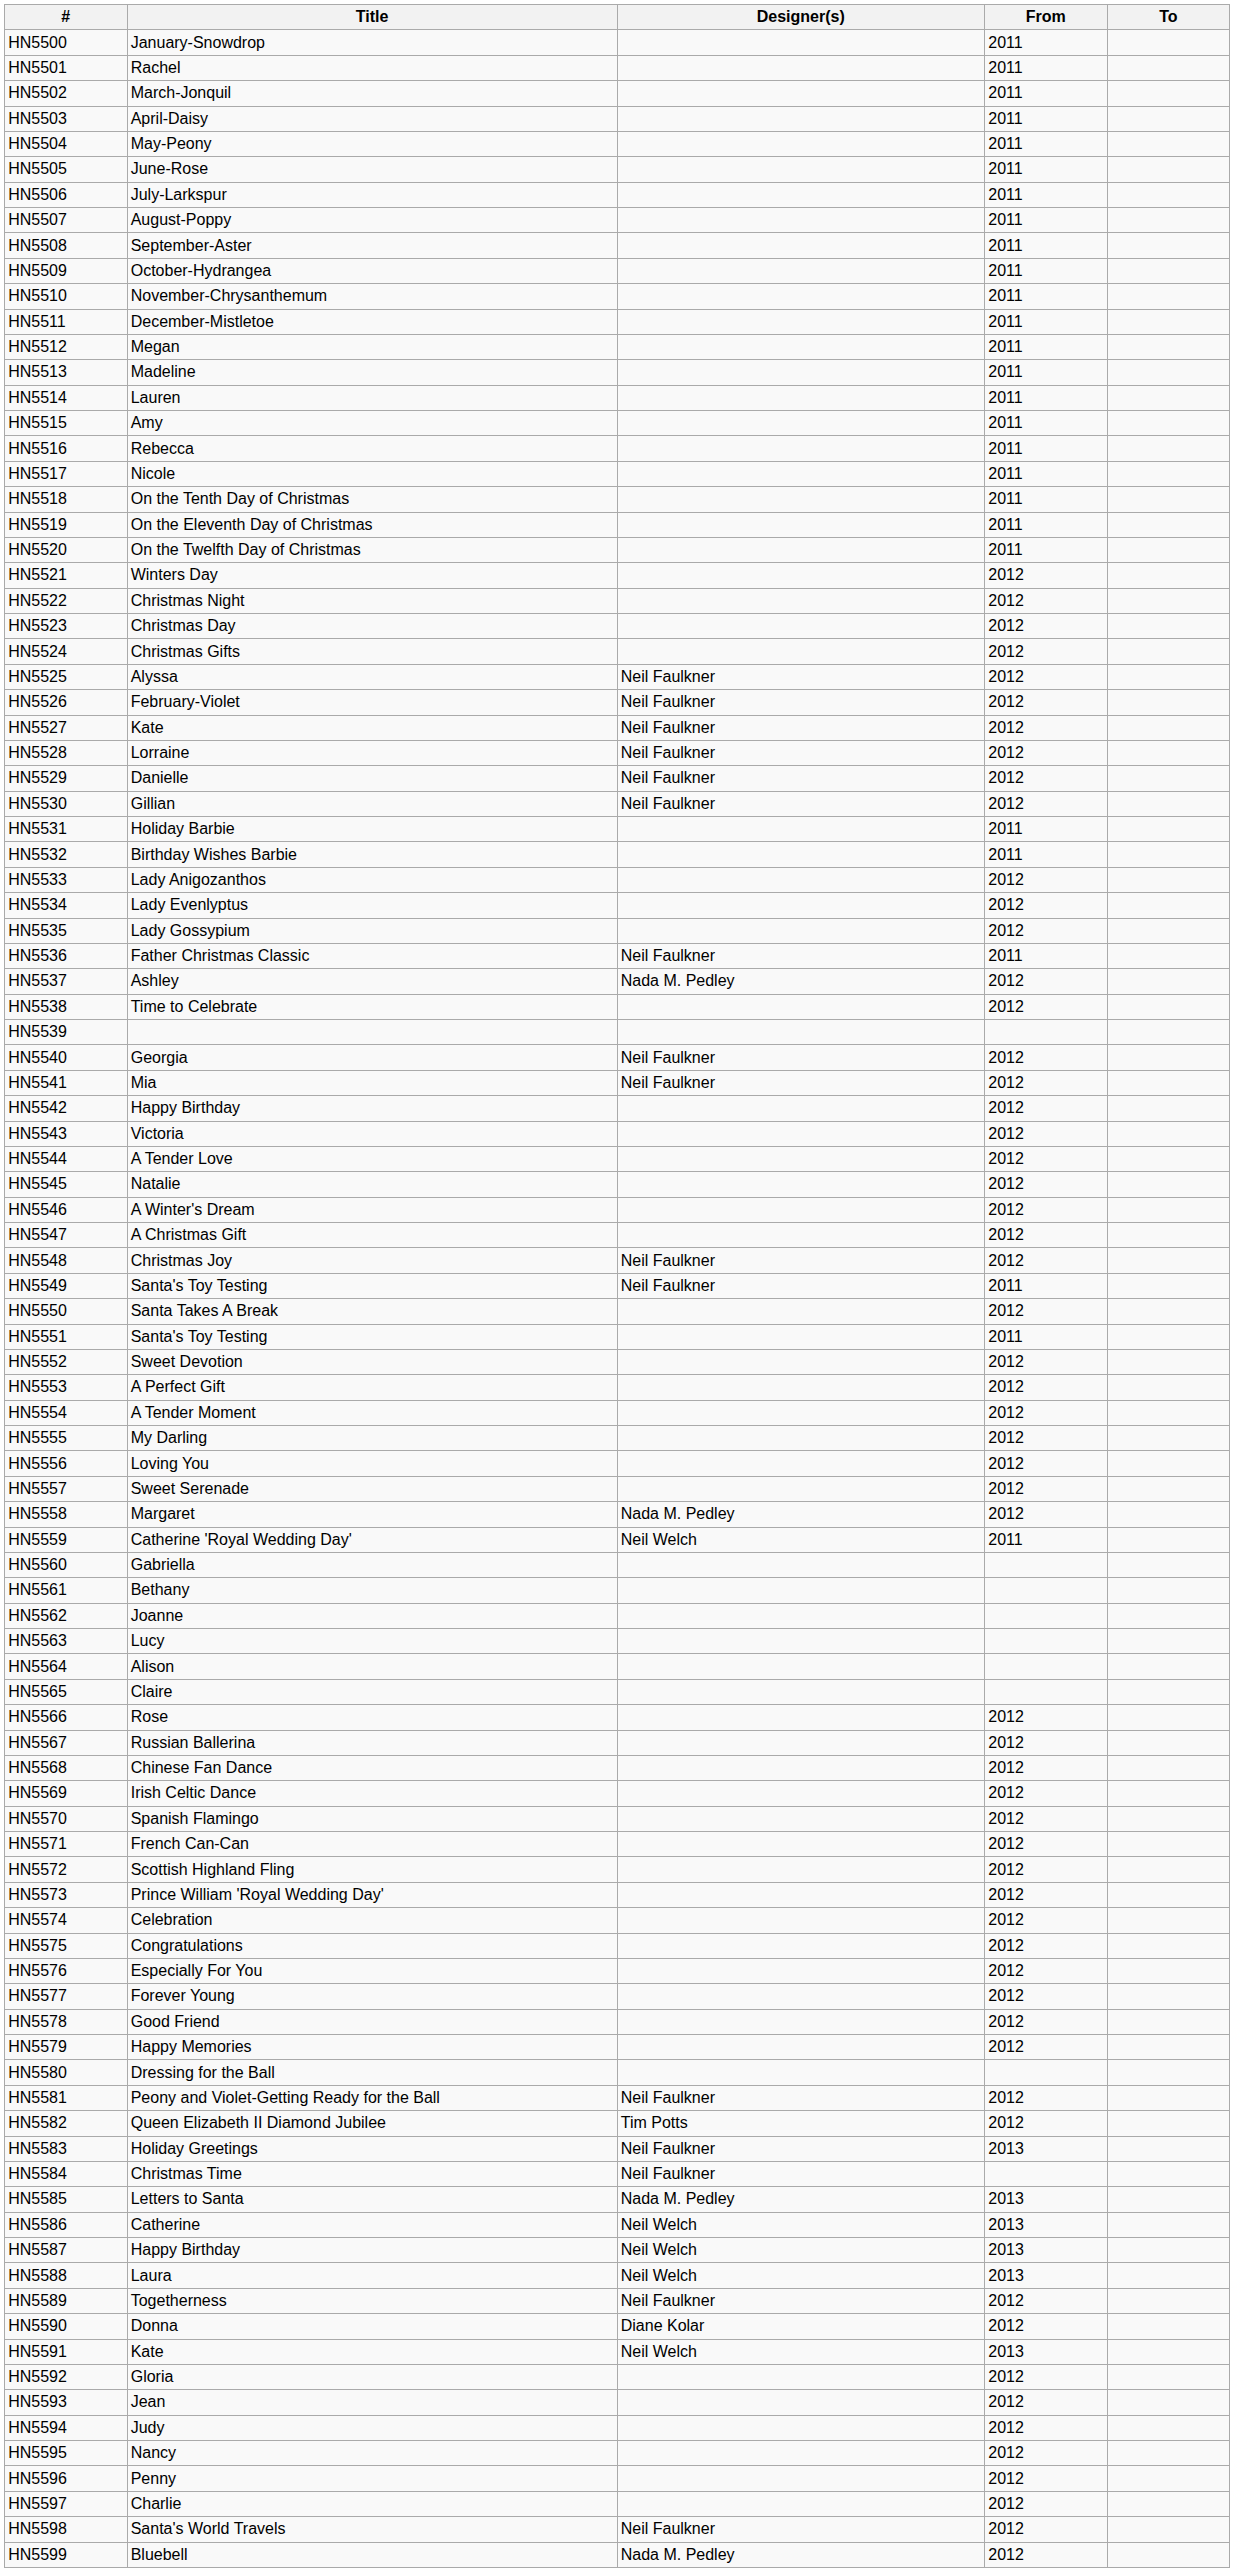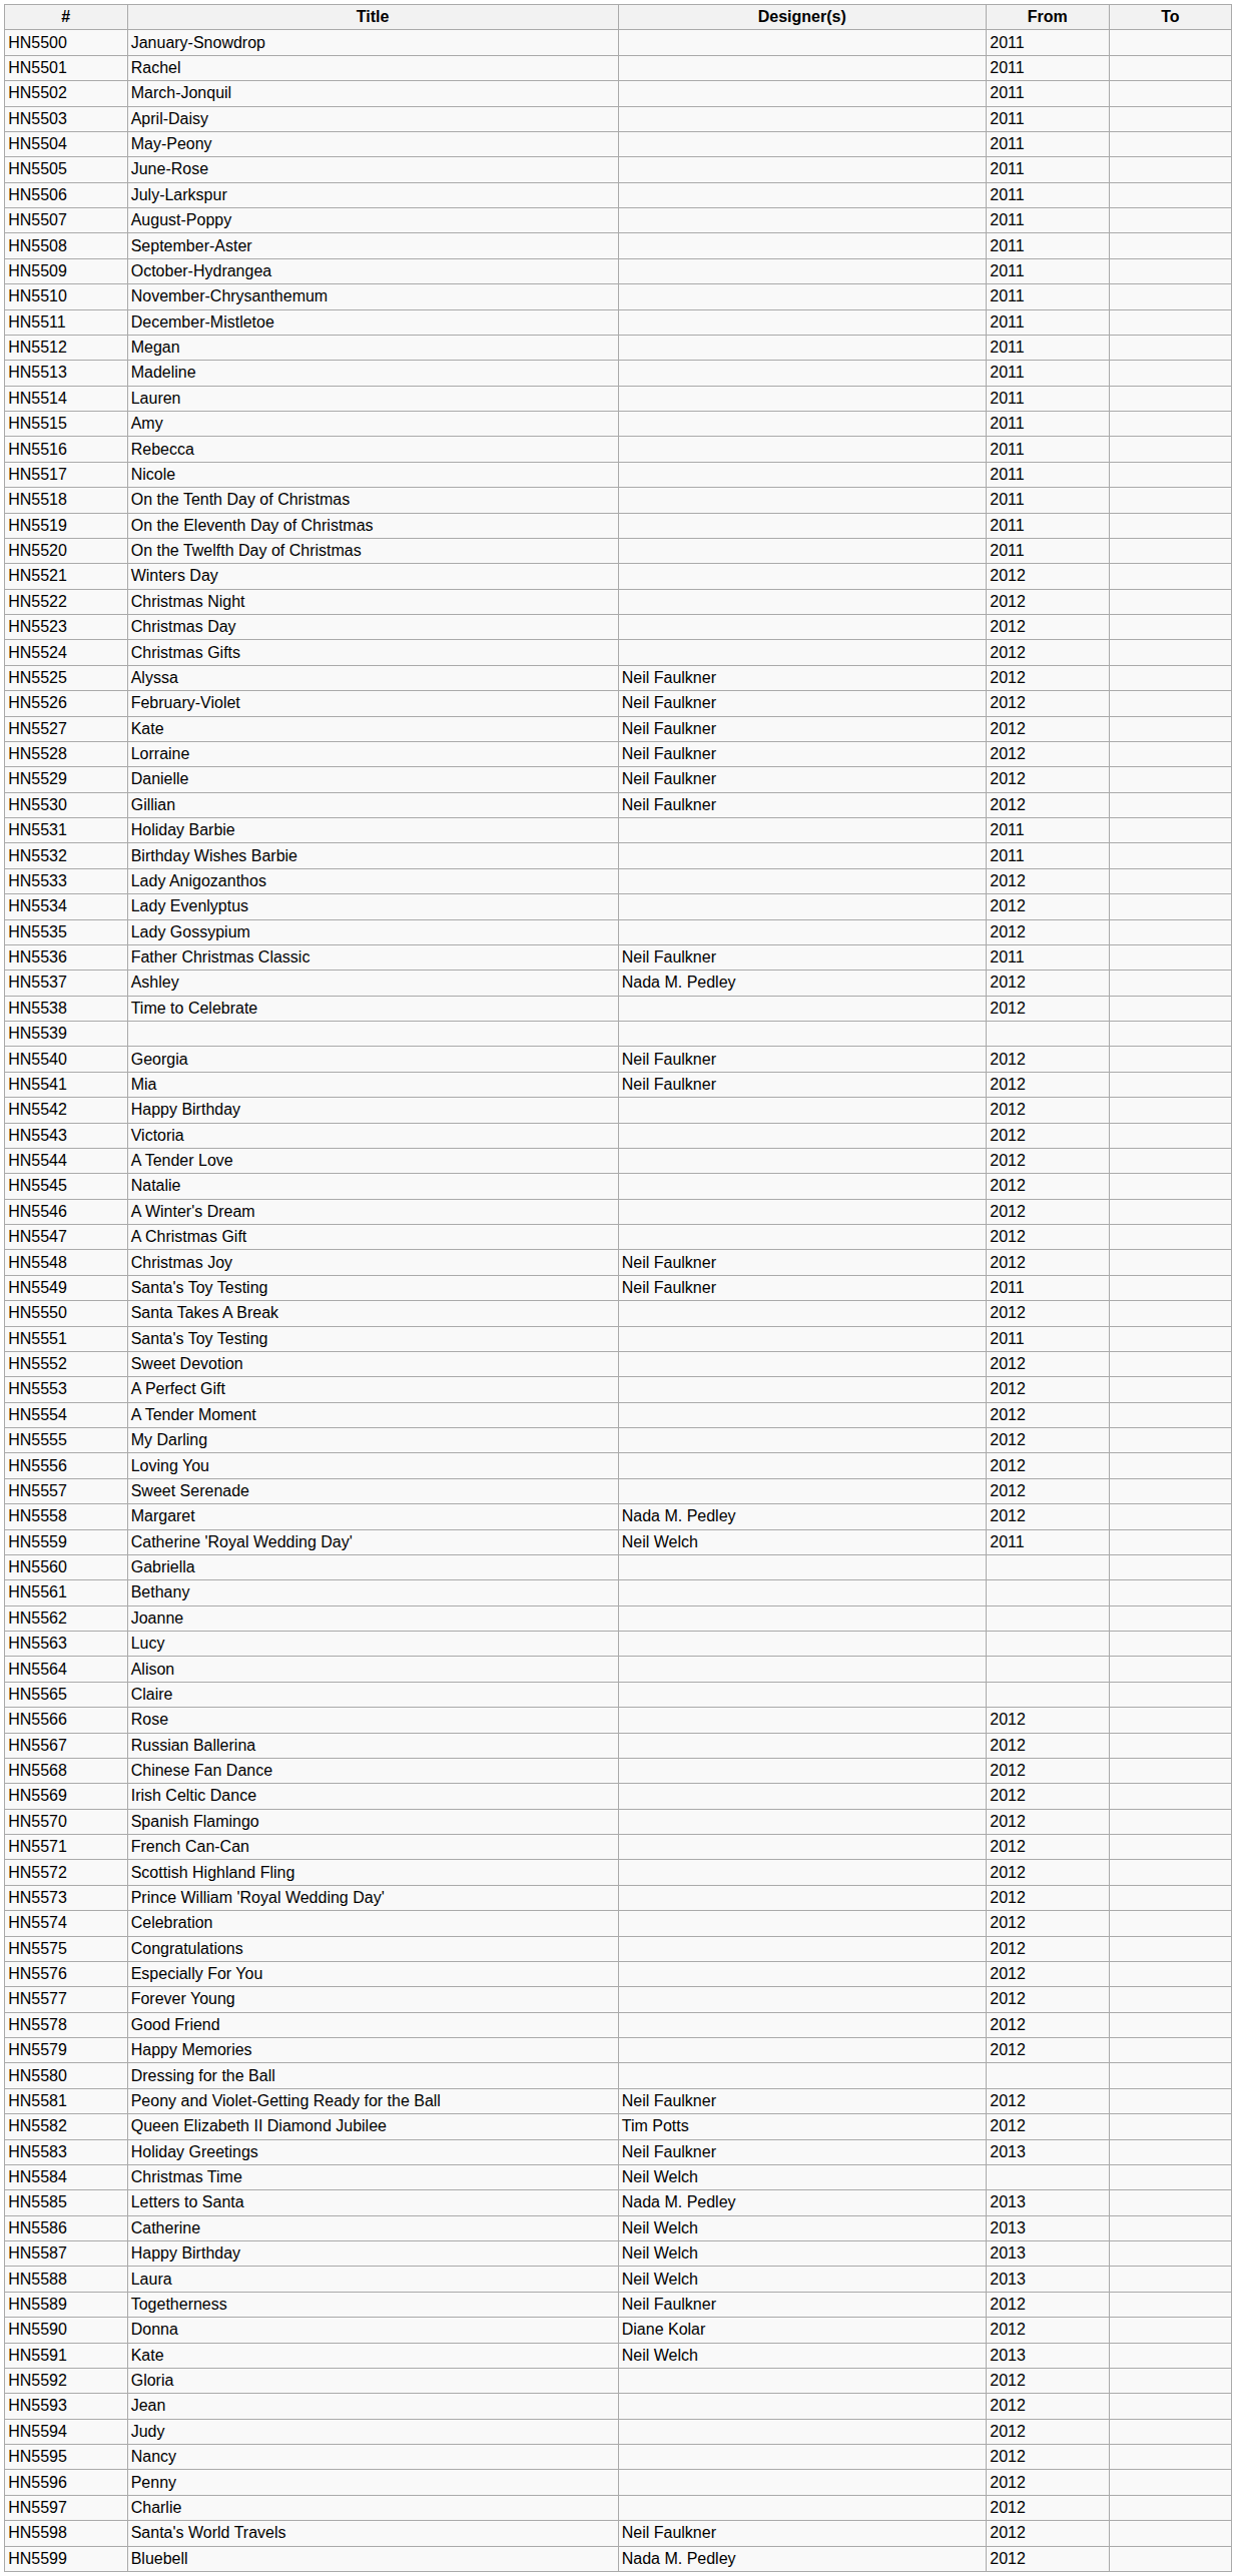HN5584 | Designer(s): Neil Faulkner -> Neil Welch
